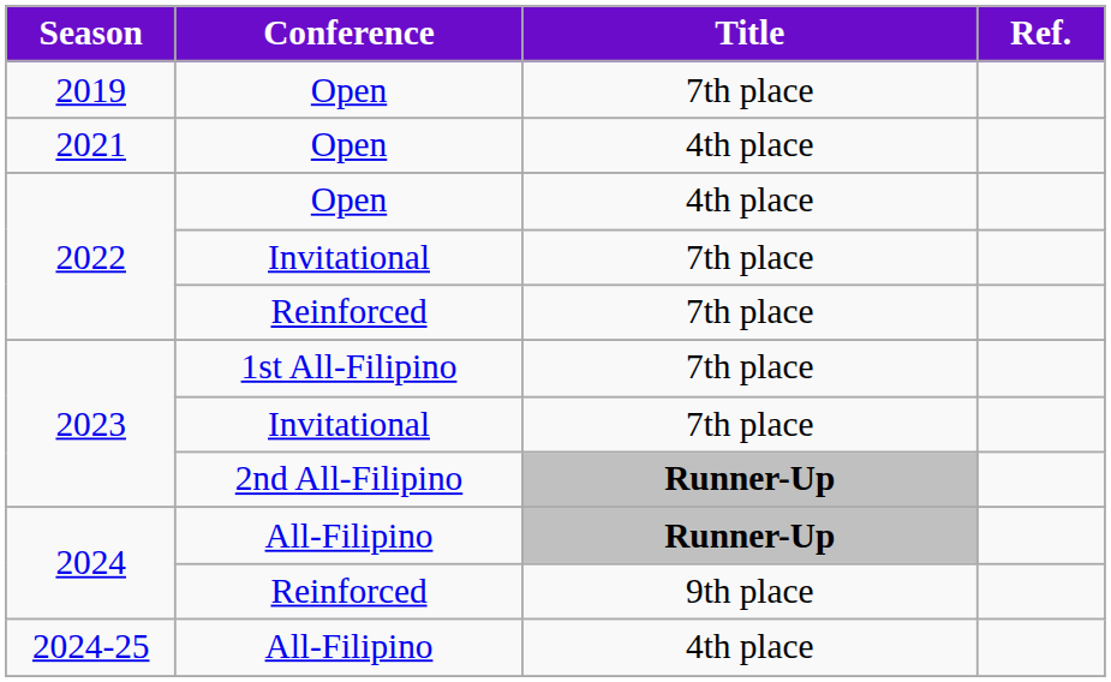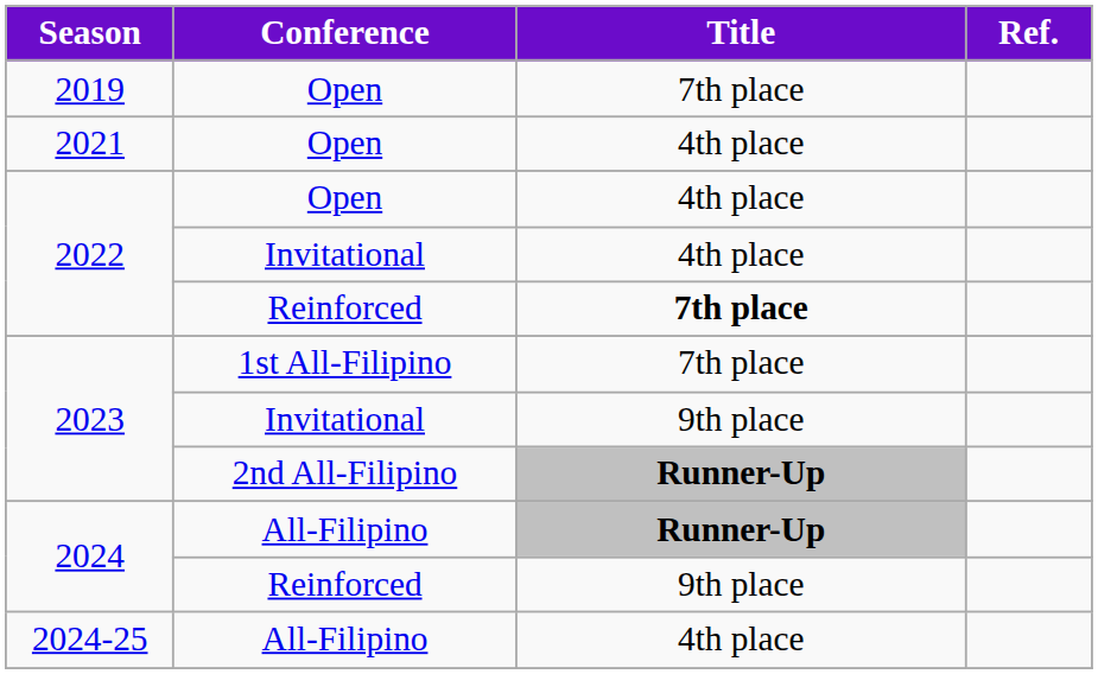2022 / Invitational | Title: 7th place -> 4th place
2022 / Reinforced | Title: normal -> bold
2023 / Invitational | Title: 7th place -> 9th place
